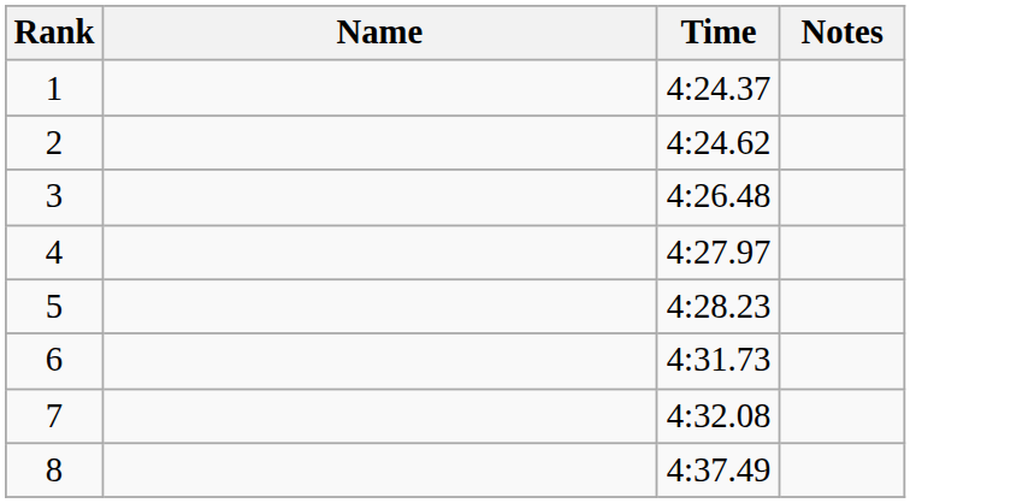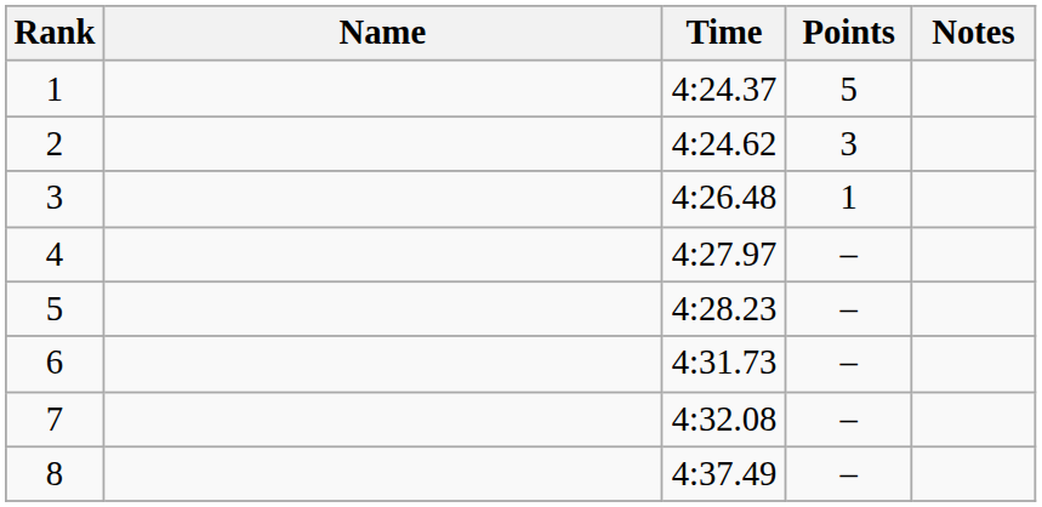+ column: Points | 5 | 3 | 1 | – | – | – | – | –
